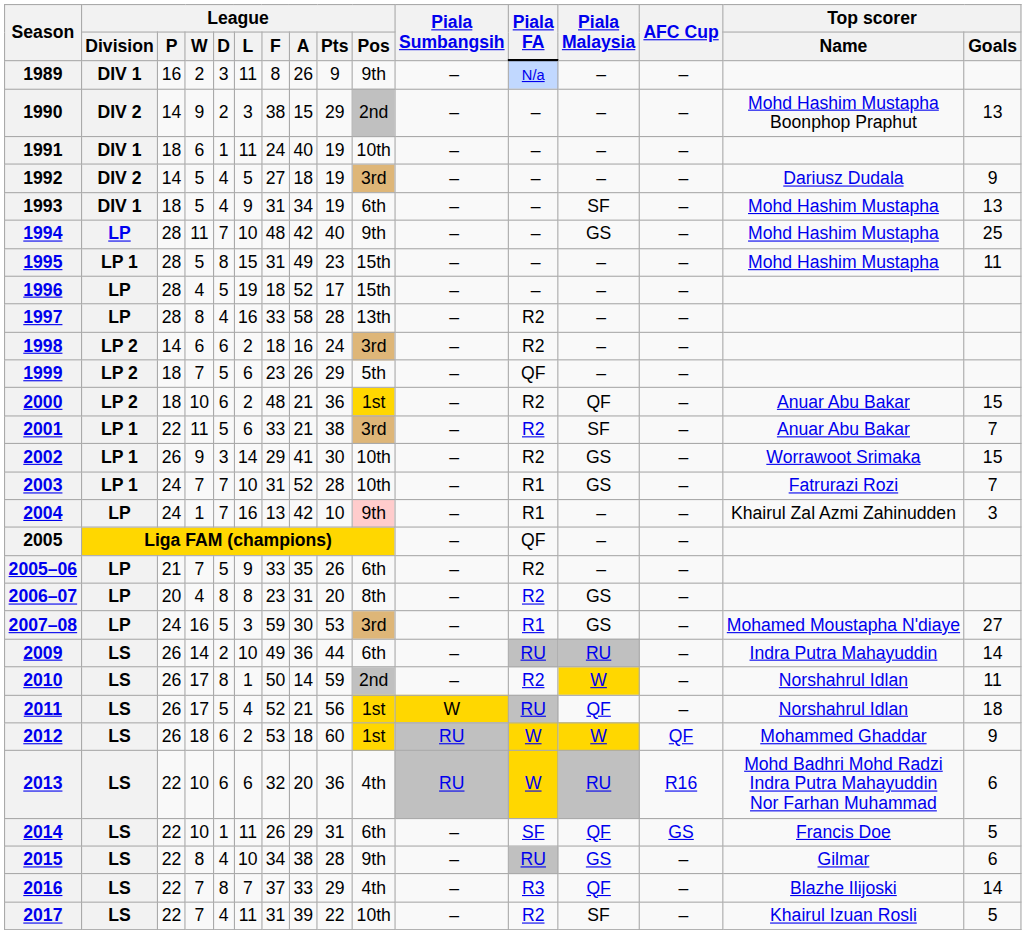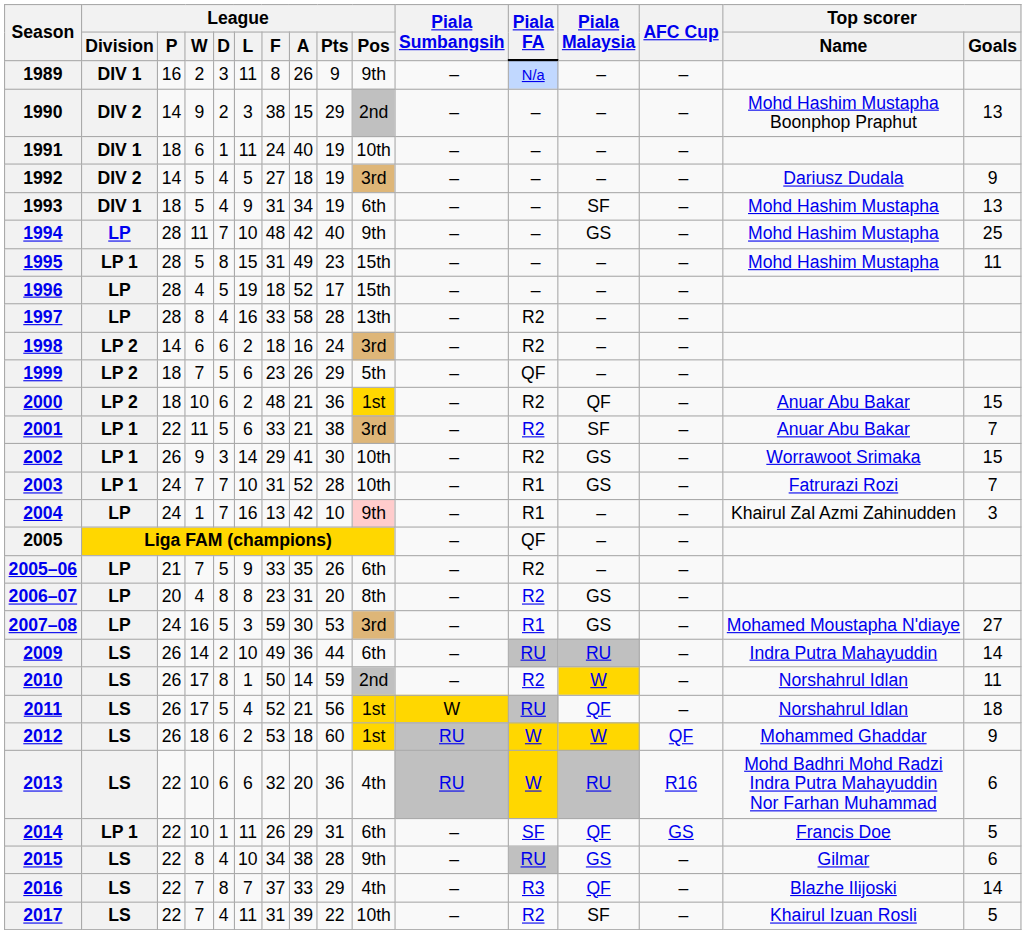2014 | League / Division: LS -> LP 1
